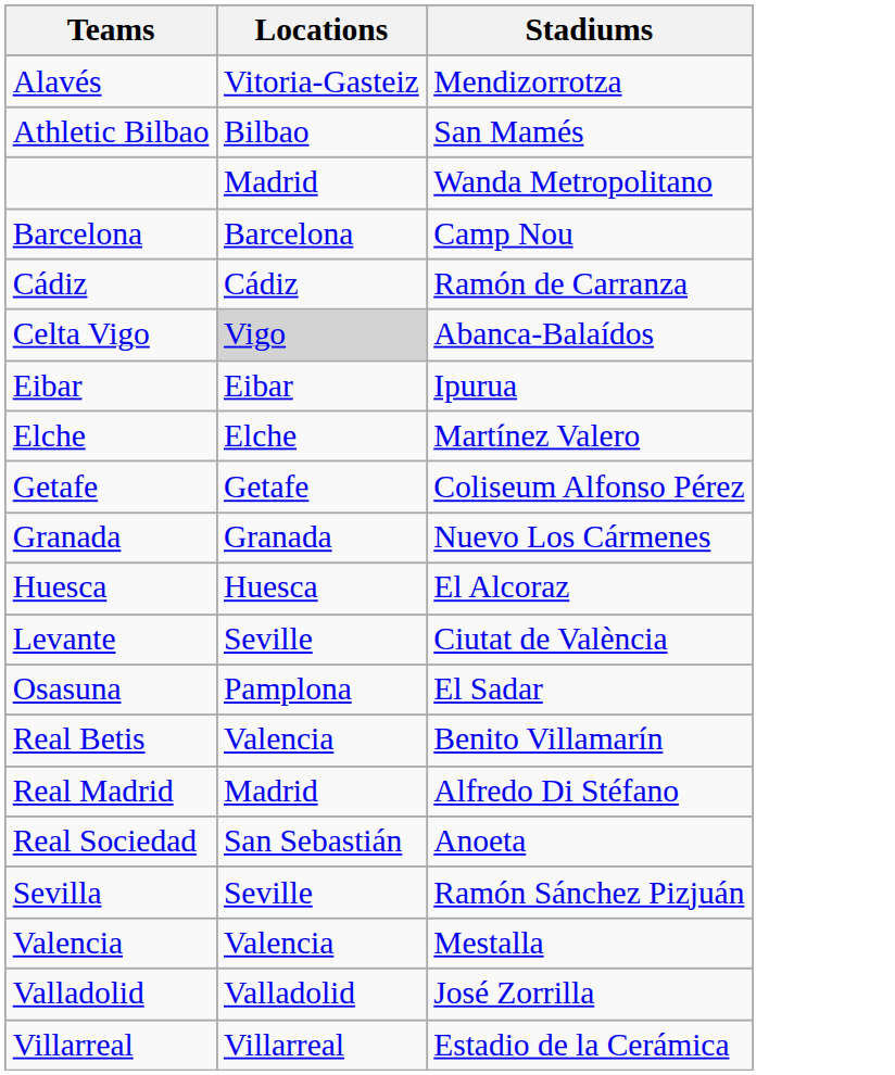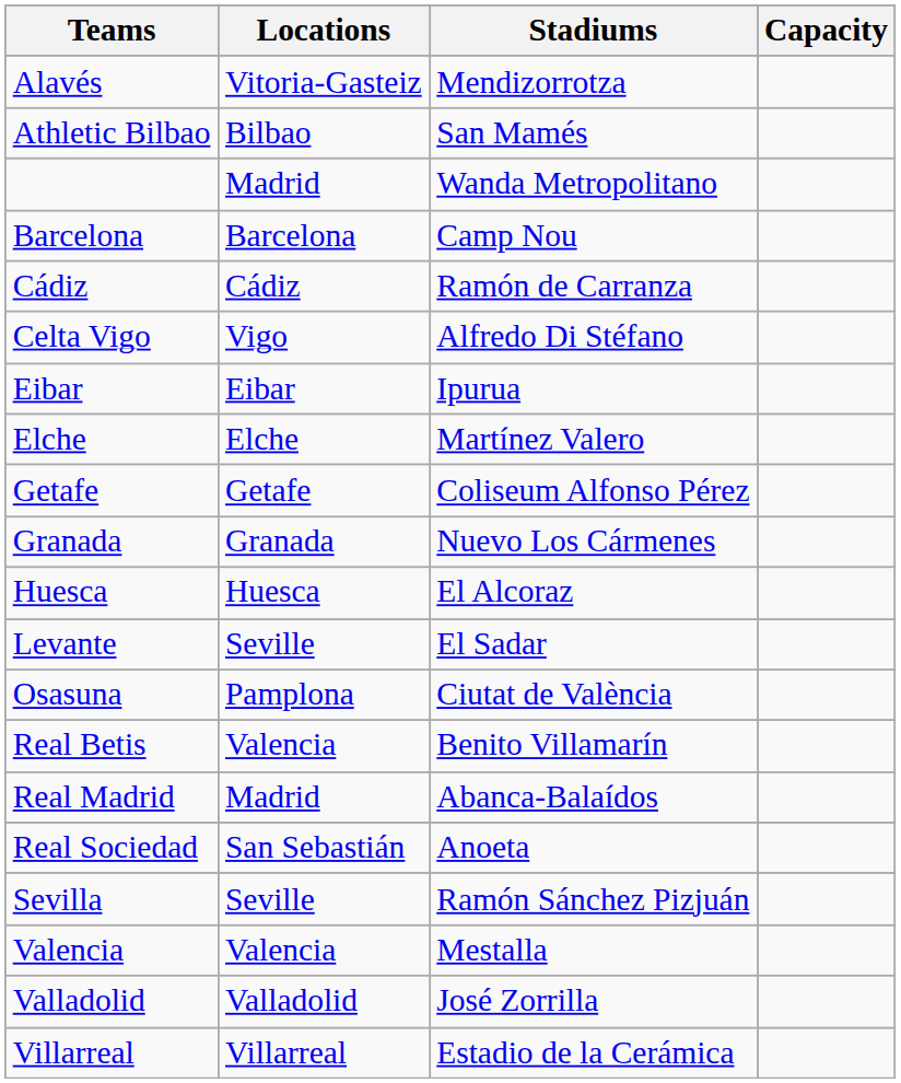+ column: Capacity
Celta Vigo | Locations: lightgrey background -> no background
Celta Vigo | Stadiums: Abanca-Balaídos -> Alfredo Di Stéfano
Levante | Stadiums: Ciutat de València -> El Sadar
Osasuna | Stadiums: El Sadar -> Ciutat de València
Real Madrid | Stadiums: Alfredo Di Stéfano -> Abanca-Balaídos
